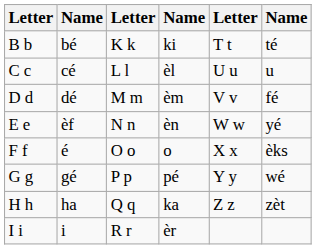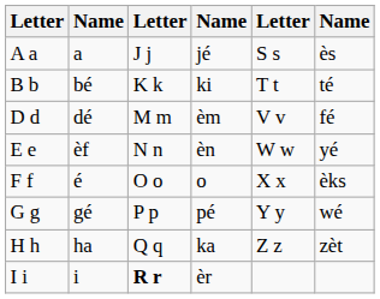+ row: A a | a | J j | jé | S s | ès
- row: C c | cé | L l | èl | U u | u
I i | column 3: normal -> bold
